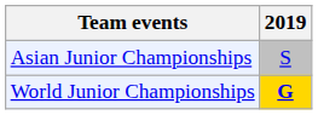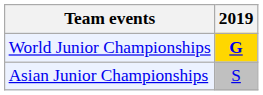rows swapped: Asian Junior Championships <-> World Junior Championships
